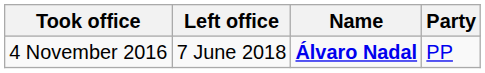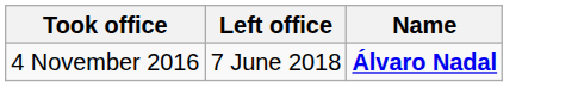- column: Party | PP
